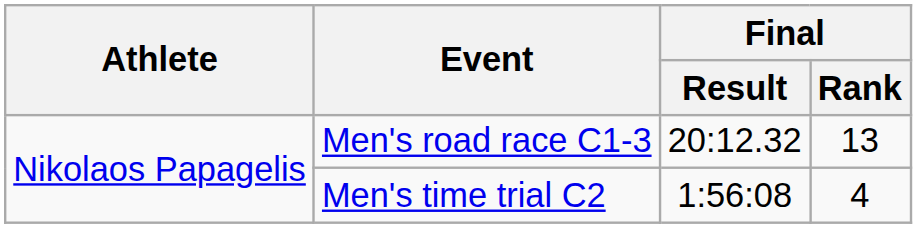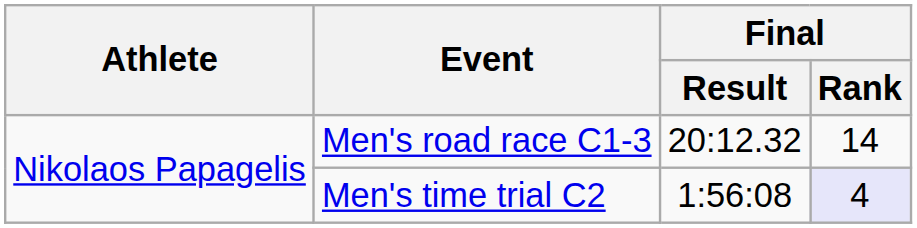Men's road race C1-3 | Final / Rank: 13 -> 14
Men's time trial C2 | Final / Rank: no background -> lavender background
